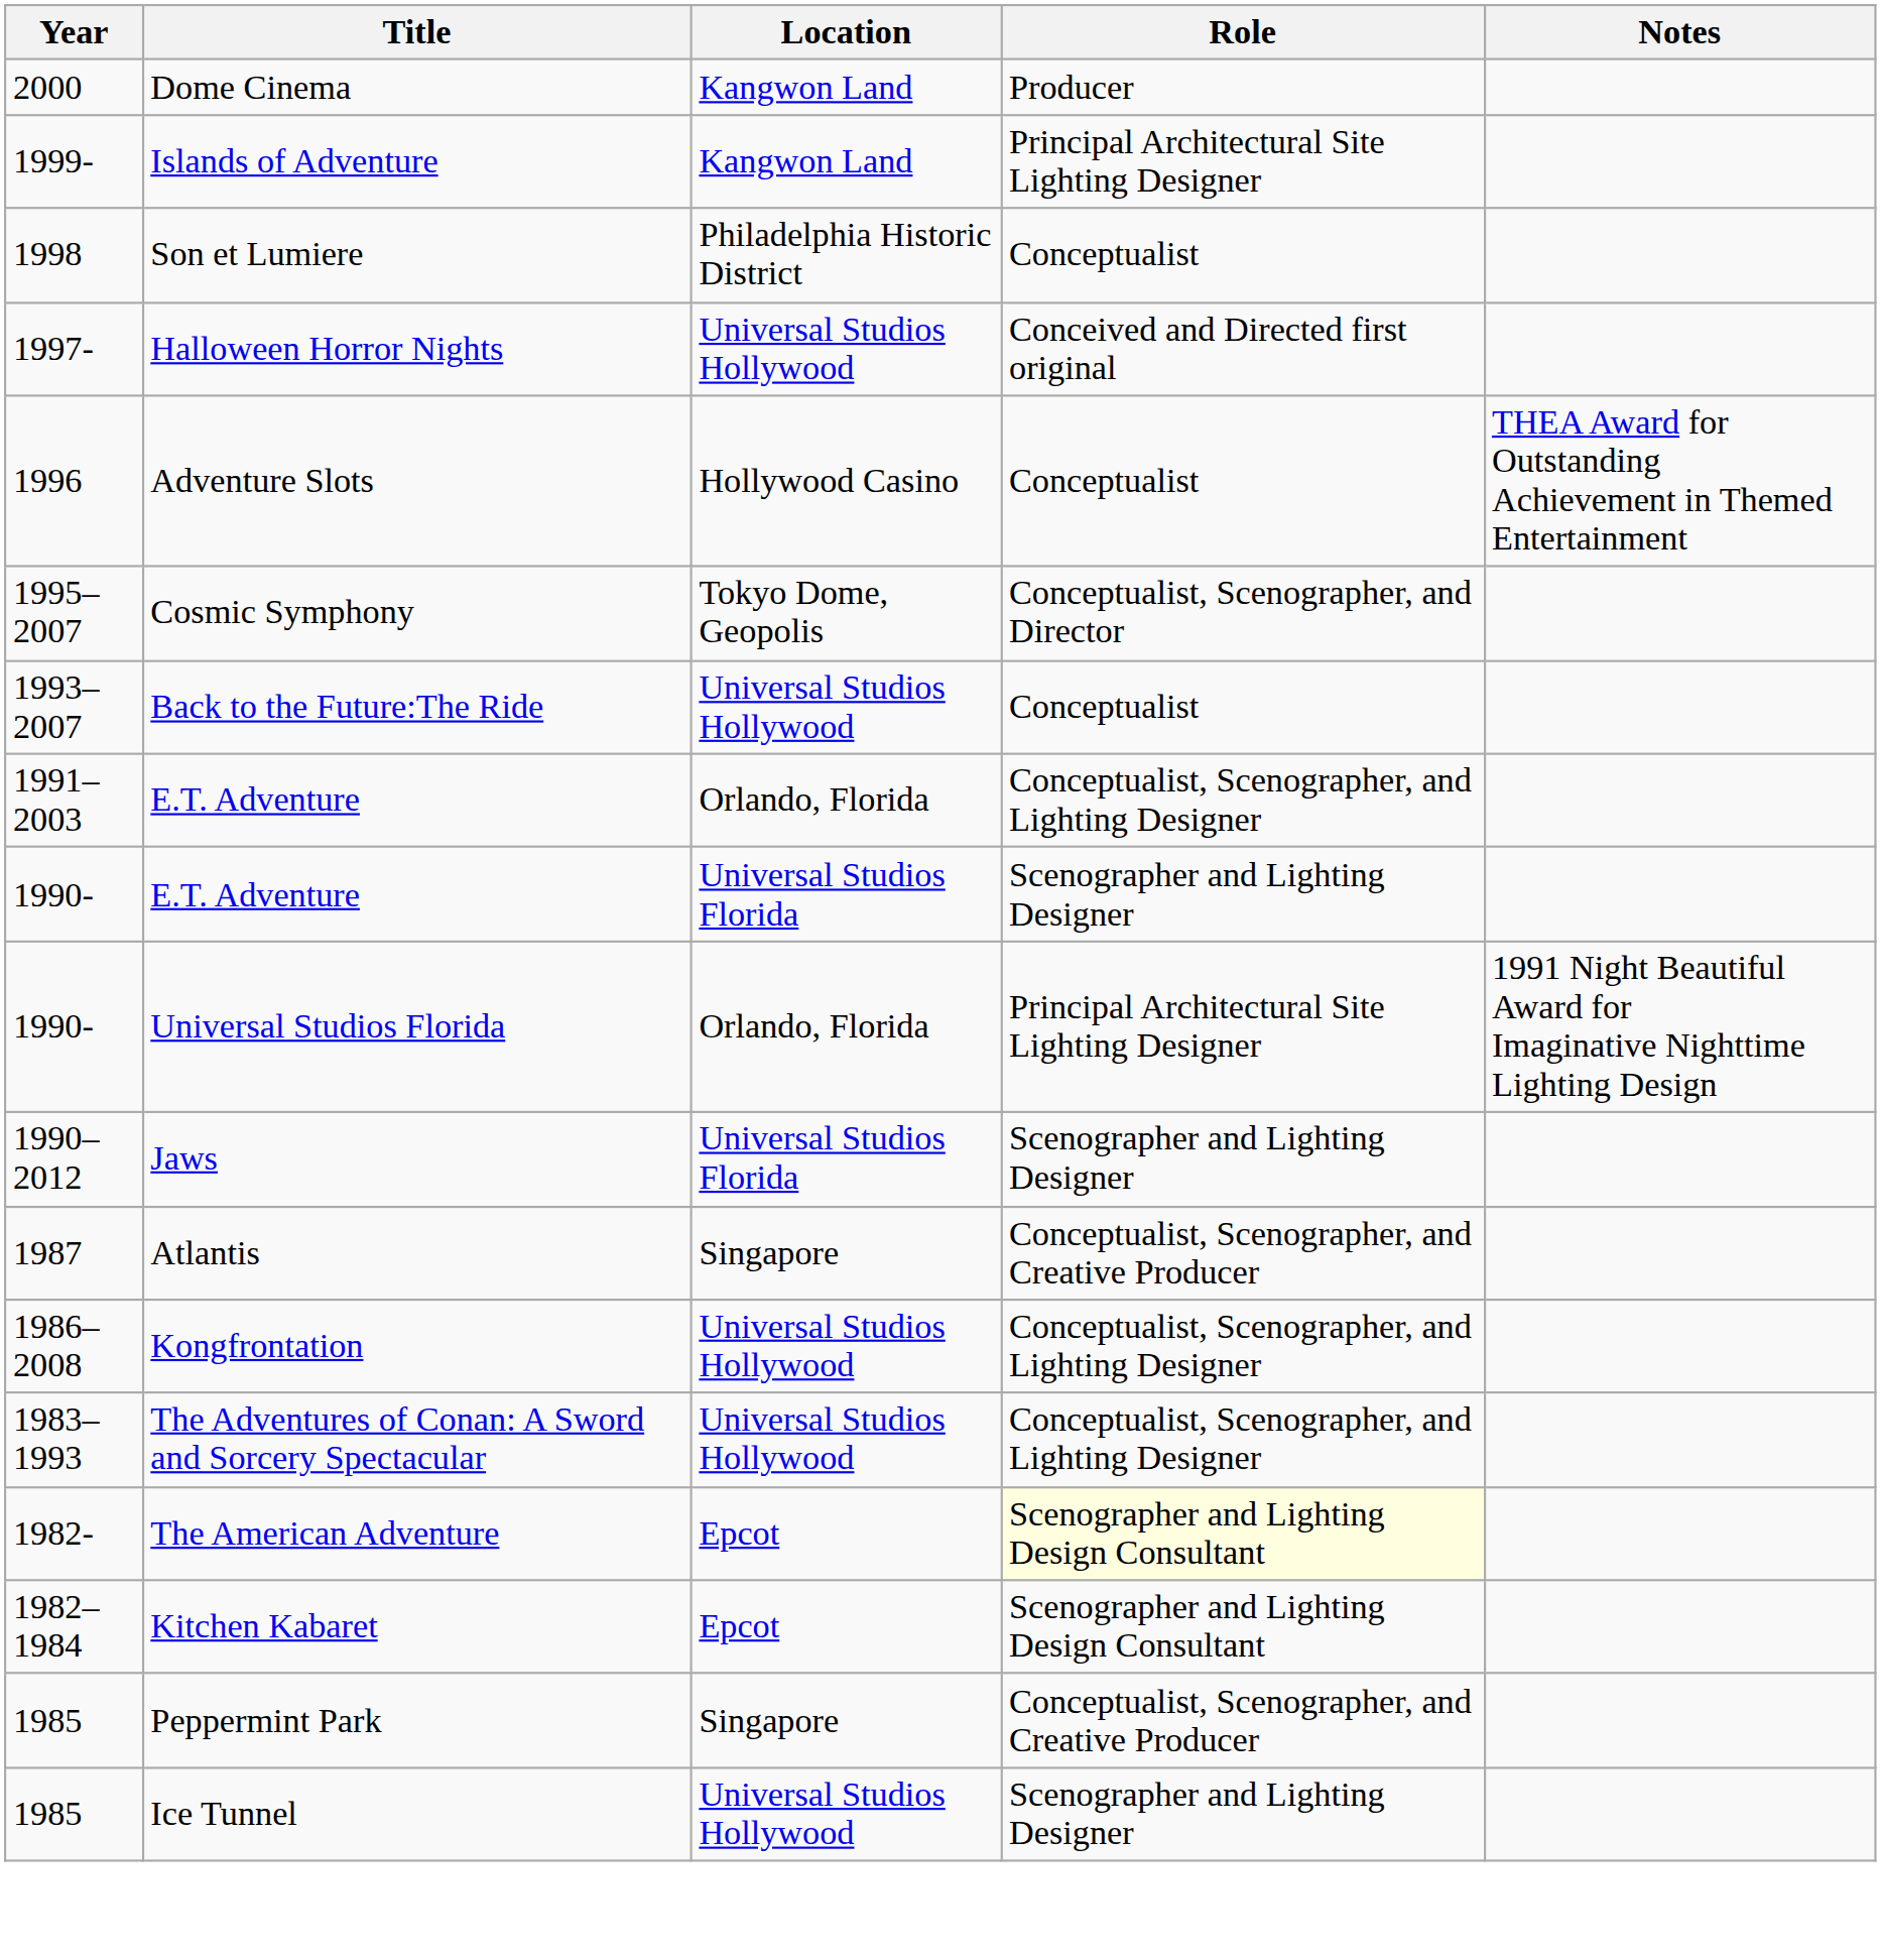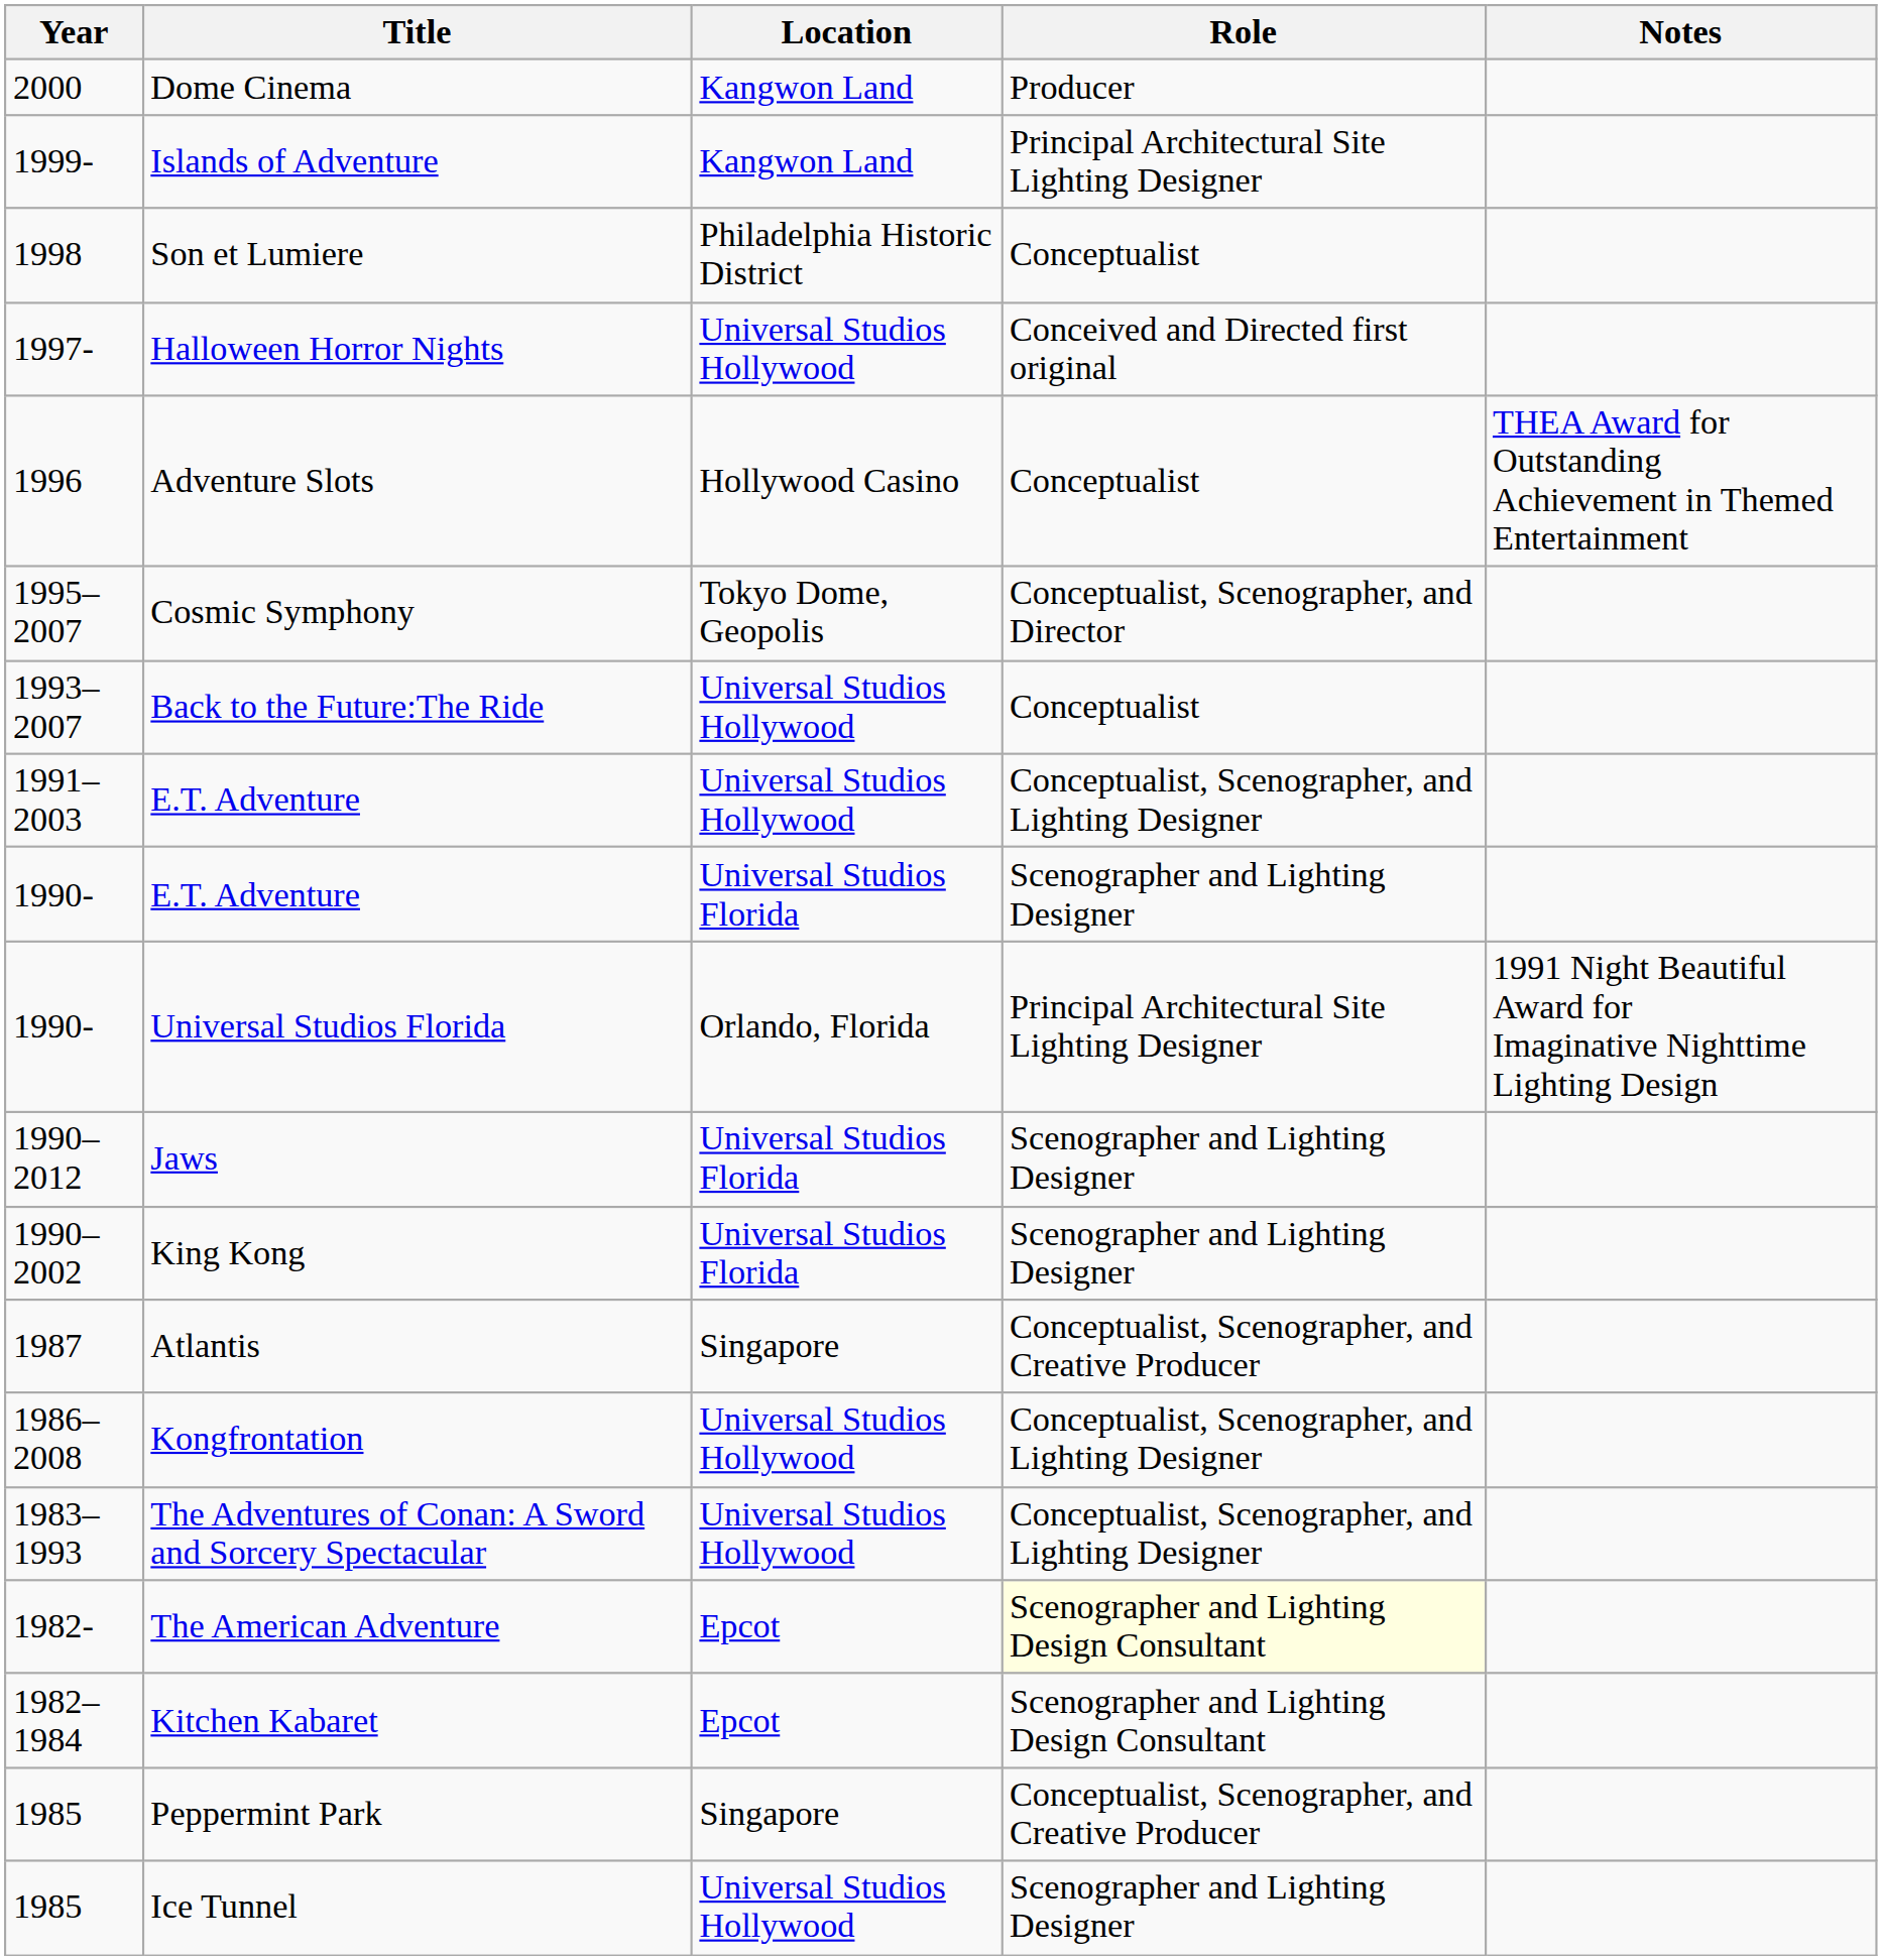1991–2003 / E.T. Adventure | Location: Orlando, Florida -> Universal Studios Hollywood
+ row: 1990–2002 | King Kong | Universal Studios Florida | Scenographer and Lighting Designer
